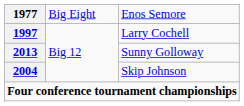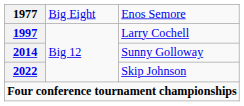Sunny Golloway | column 1: 2013 -> 2014
Skip Johnson | column 1: 2004 -> 2022
